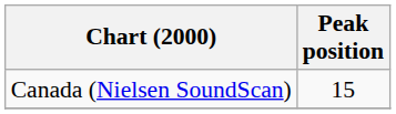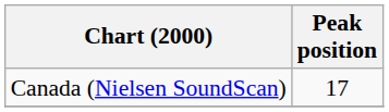Canada (Nielsen SoundScan) | Peak position: 15 -> 17
